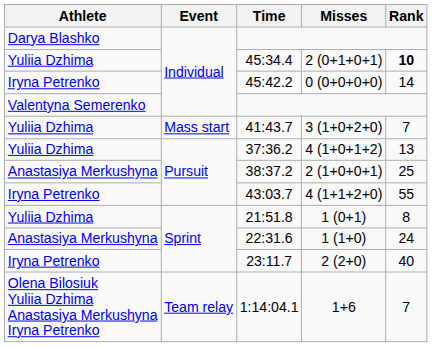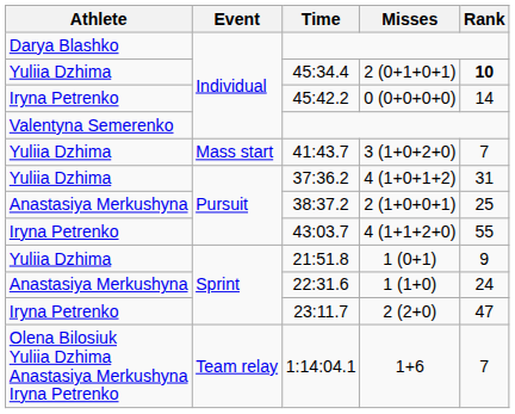37:36.2 | Rank: 13 -> 31
21:51.8 | Rank: 8 -> 9
23:11.7 | Rank: 40 -> 47
